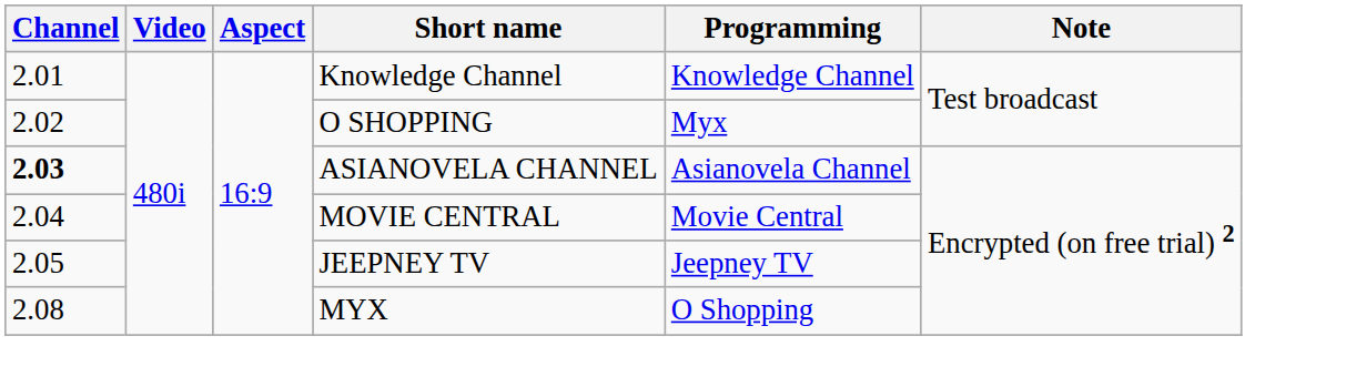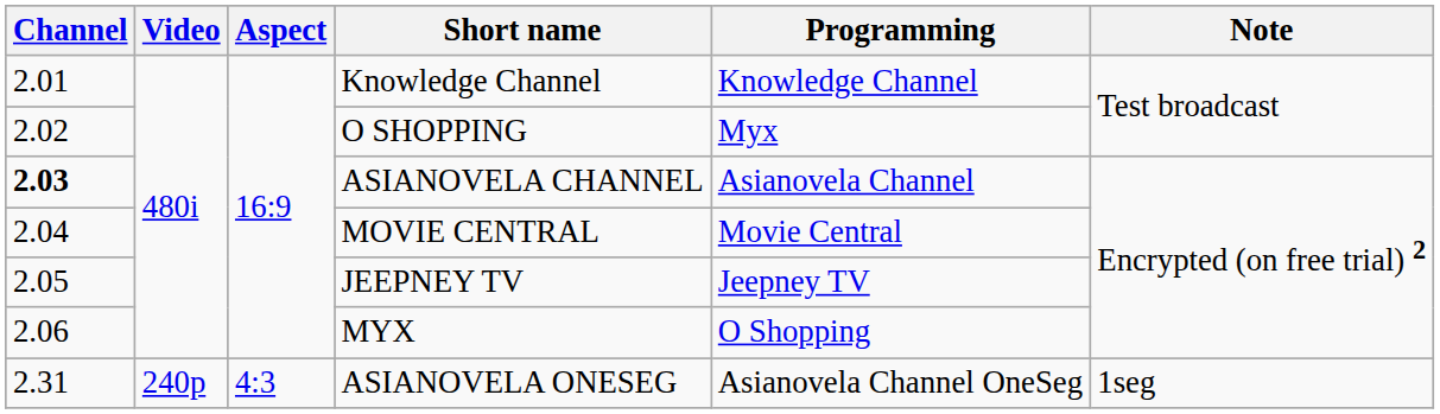MYX | Channel: 2.08 -> 2.06
+ row: 2.31 | 240p | 4:3 | ASIANOVELA ONESEG | Asianovela Channel OneSeg | 1seg
